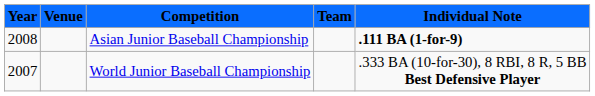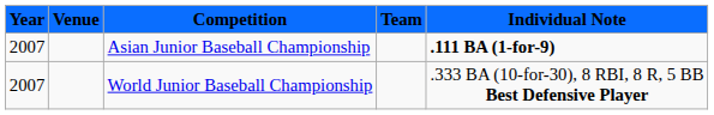Asian Junior Baseball Championship | Year: 2008 -> 2007
